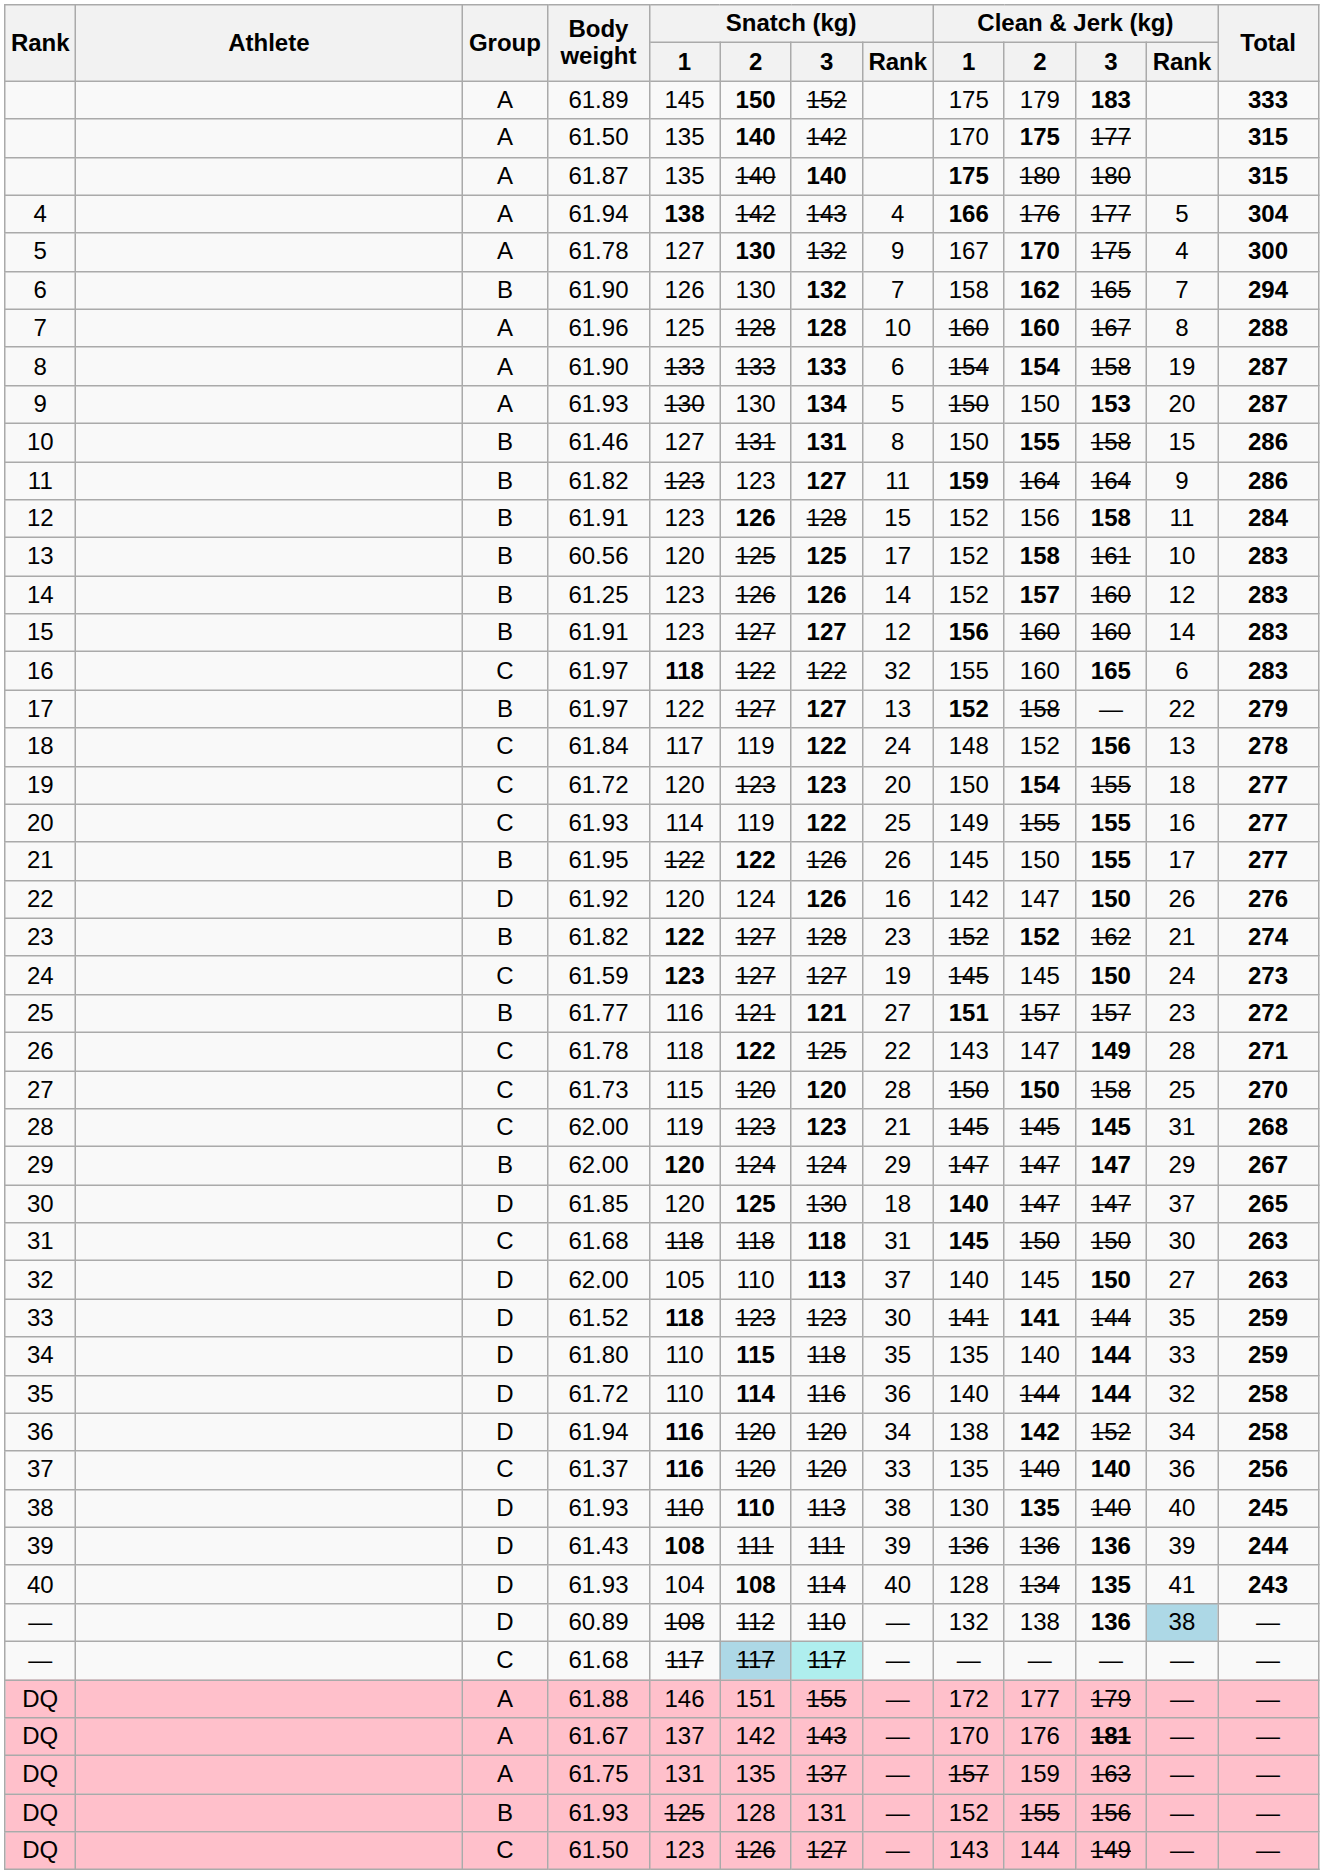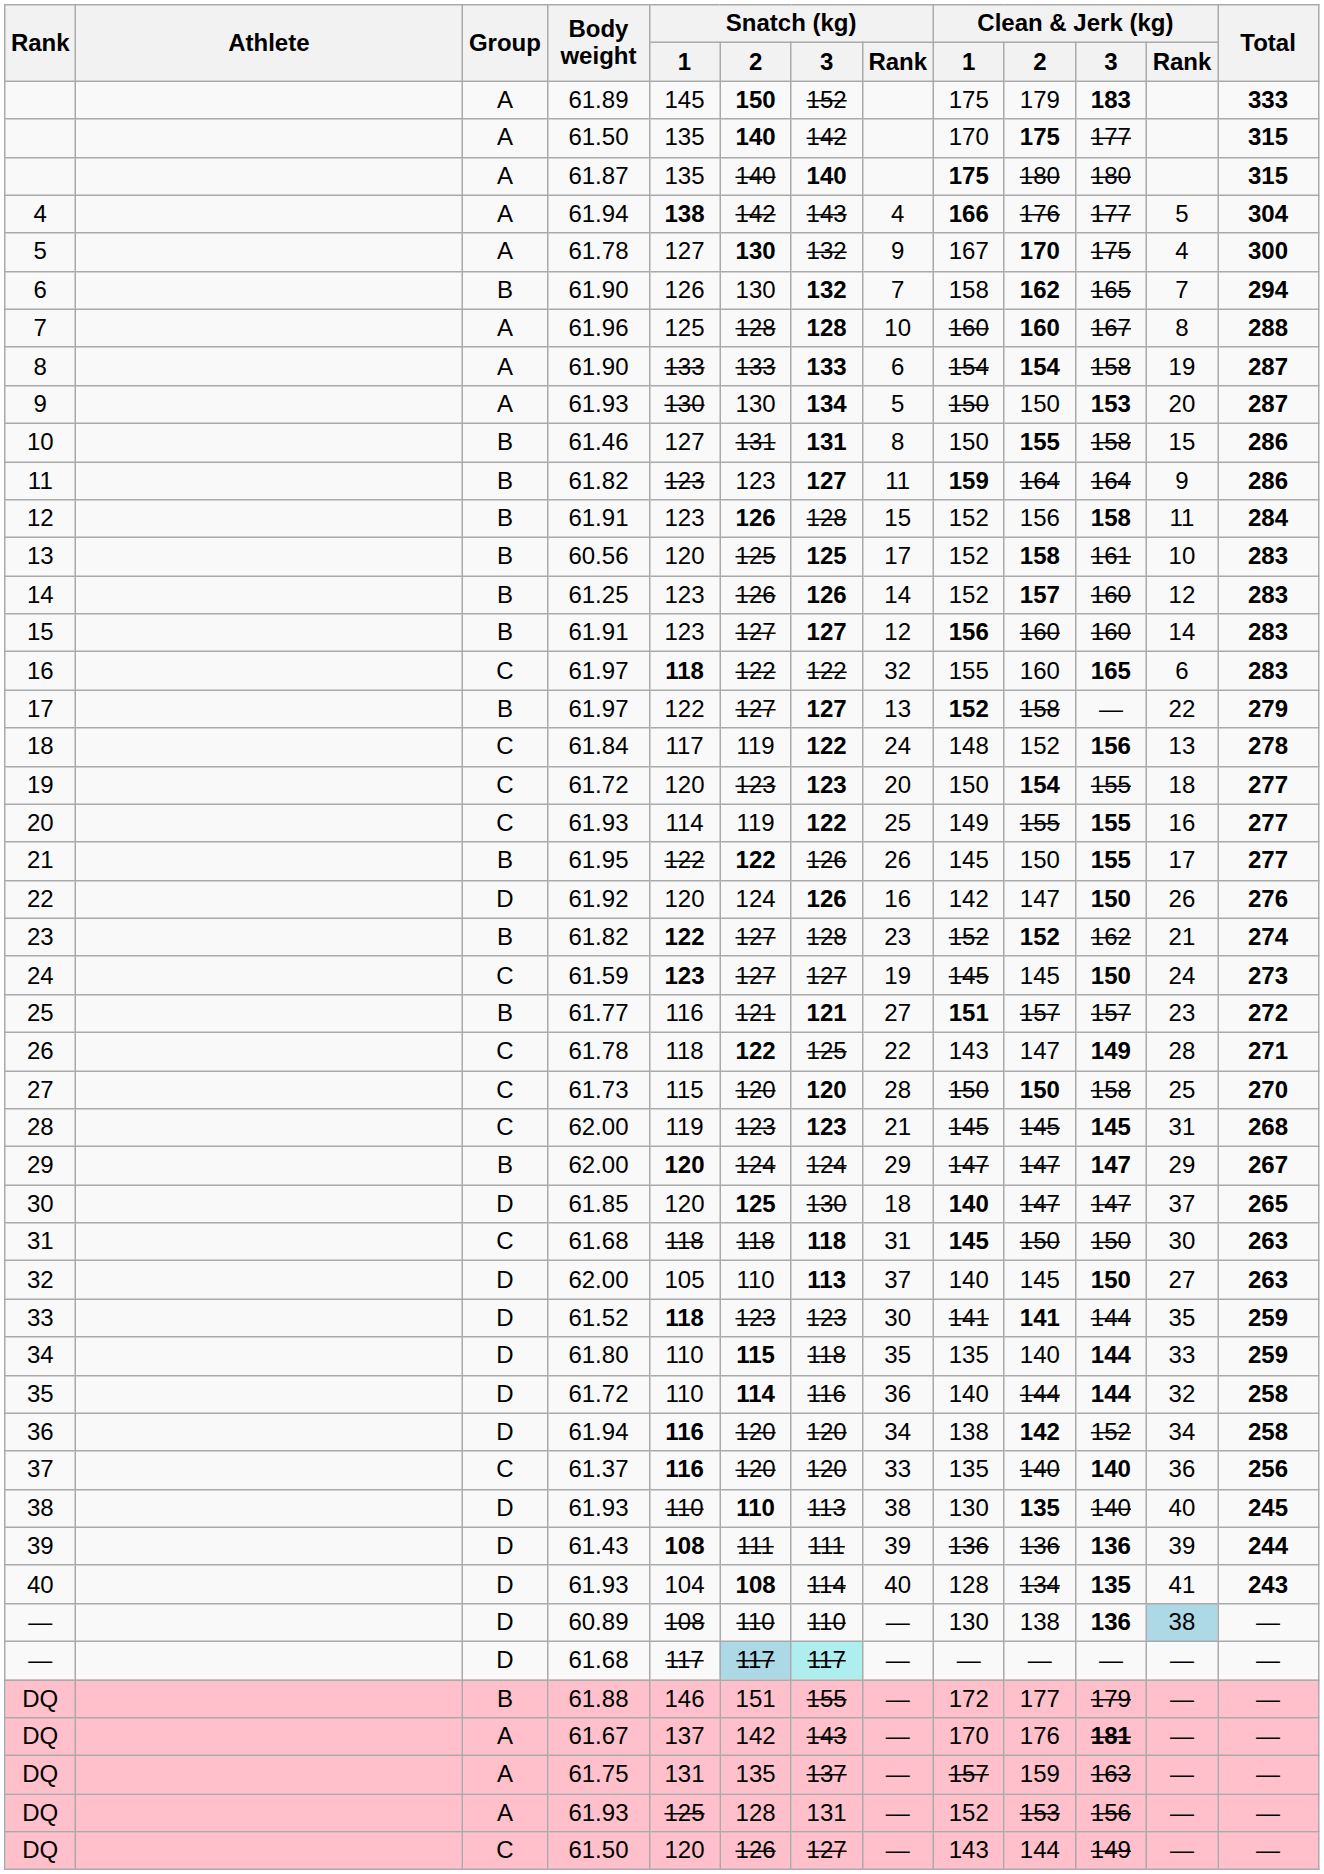— / 60.89 | Snatch (kg) / 2: 112 -> 110
— / 60.89 | Clean & Jerk (kg) / 1: 132 -> 130
— / 61.68 | Group: C -> D
DQ / 61.88 | Group: A -> B
DQ / 61.93 | Group: B -> A
DQ / 61.93 | Clean & Jerk (kg) / 2: 155 -> 153
DQ / 61.50 | Snatch (kg) / 1: 123 -> 120
